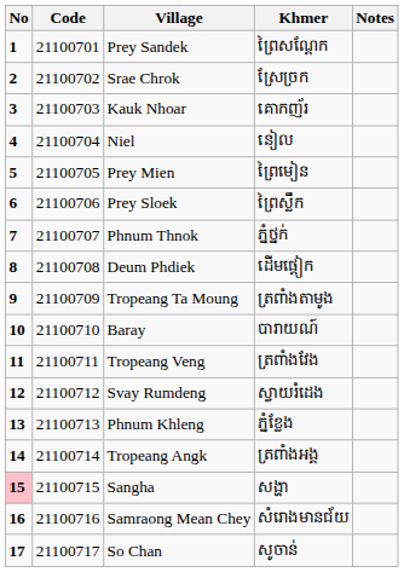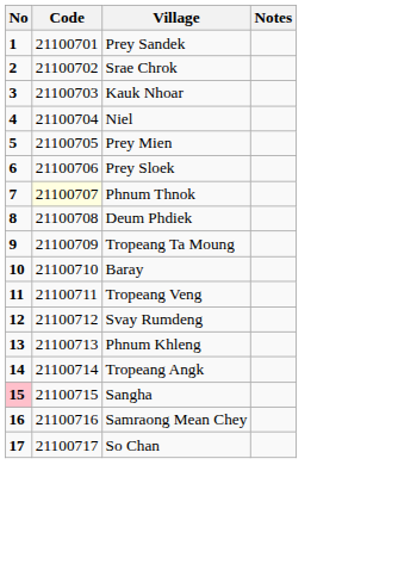- column: Khmer | ព្រៃសណ្ដែក | ស្រែច្រក | គោកញ័រ | នៀល | ព្រៃមៀន | ព្រៃស្លឹក | ភ្នំថ្នក់ | ដើមផ្ដៀក | ត្រពាំងតាមូង | បារាយណ៍ | ត្រពាំងវែង | ស្វាយរំដេង | ភ្នំខ្លែង | ត្រពាំងអង្គ | សង្ហា | សំរោងមានជ័យ | សូចាន់
Phnum Thnok | Code: no background -> lightyellow background
